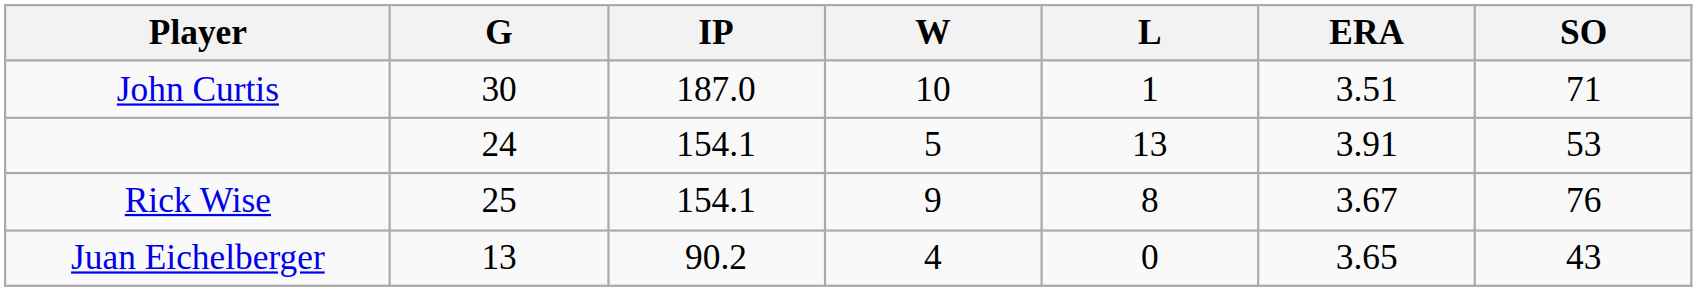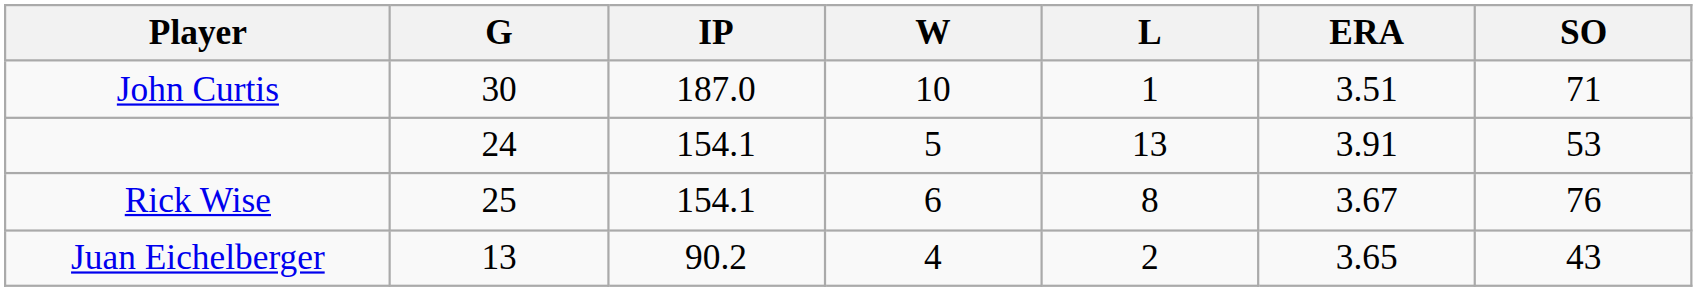Rick Wise | W: 9 -> 6
Juan Eichelberger | L: 0 -> 2
